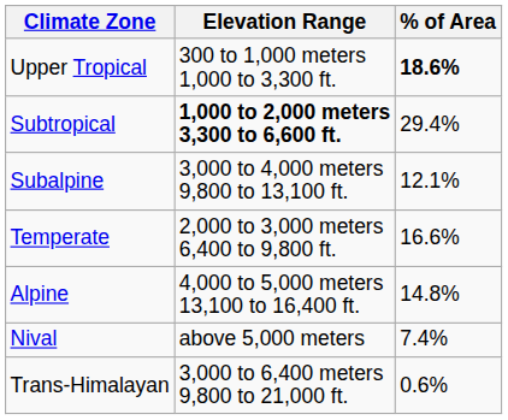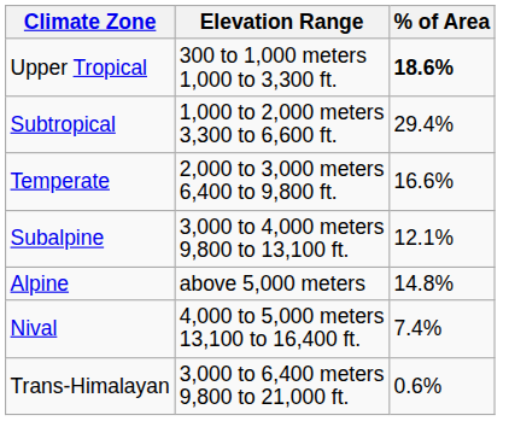Subtropical | Elevation Range: bold -> normal
rows swapped: Temperate <-> Subalpine
Alpine | Elevation Range: 4,000 to 5,000 meters 13,100 to 16,400 ft. -> above 5,000 meters
Nival | Elevation Range: above 5,000 meters -> 4,000 to 5,000 meters 13,100 to 16,400 ft.
